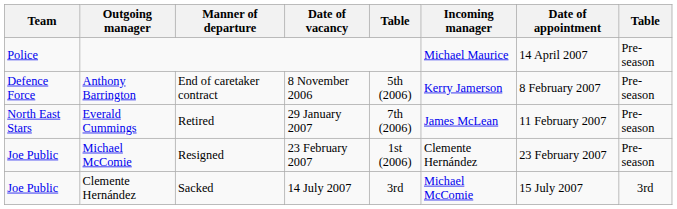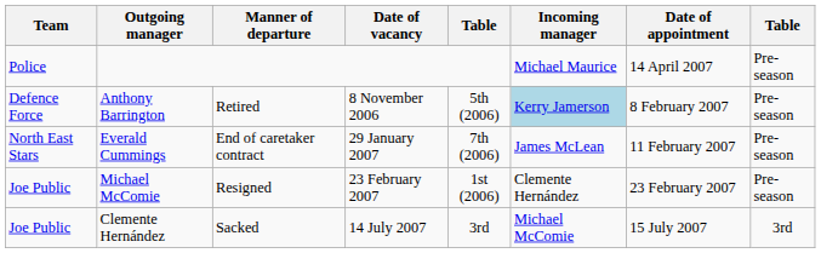Anthony Barrington | Manner of departure: End of caretaker contract -> Retired
Anthony Barrington | Incoming manager: no background -> lightblue background
Everald Cummings | Manner of departure: Retired -> End of caretaker contract
